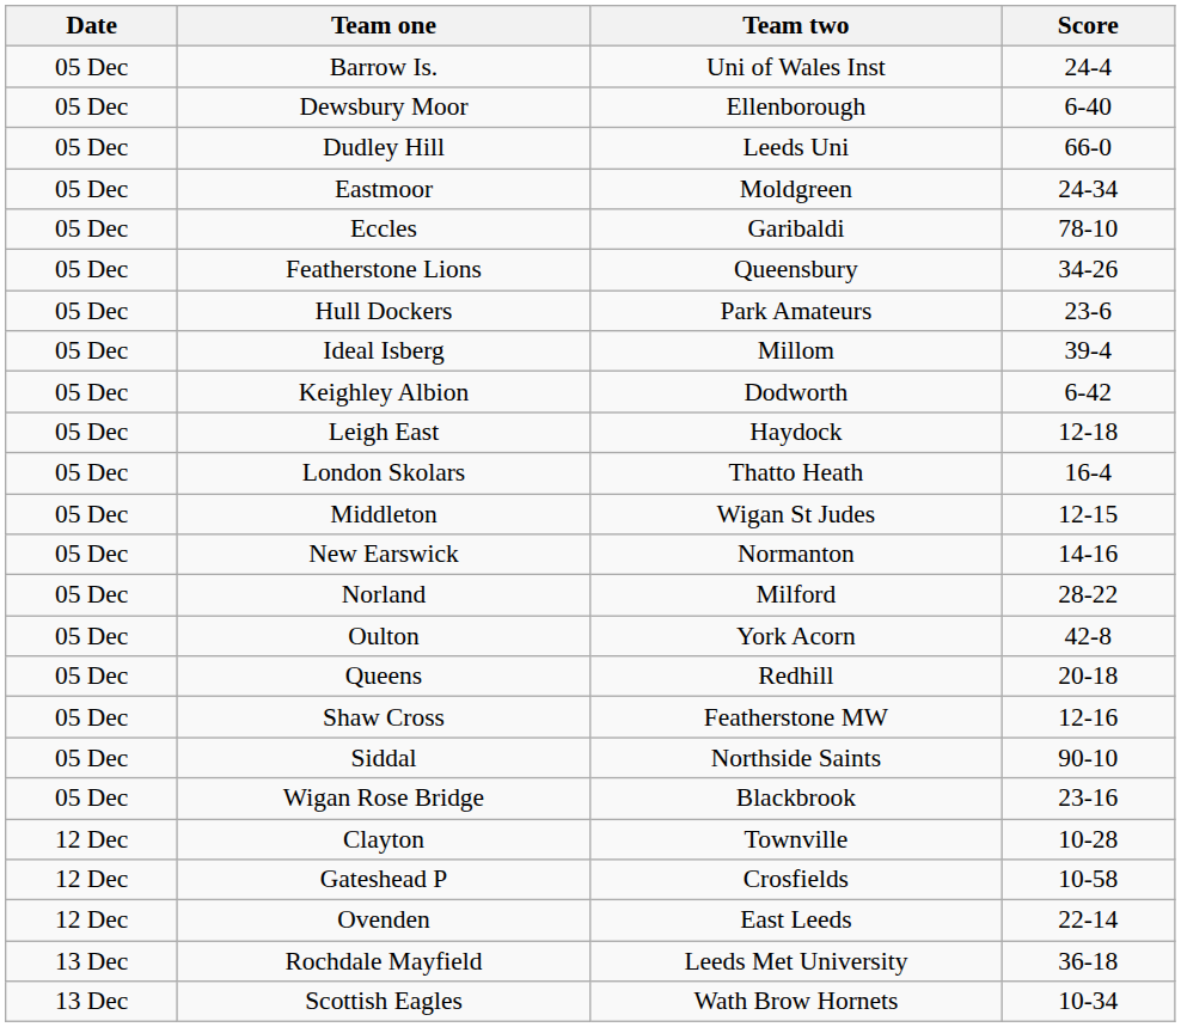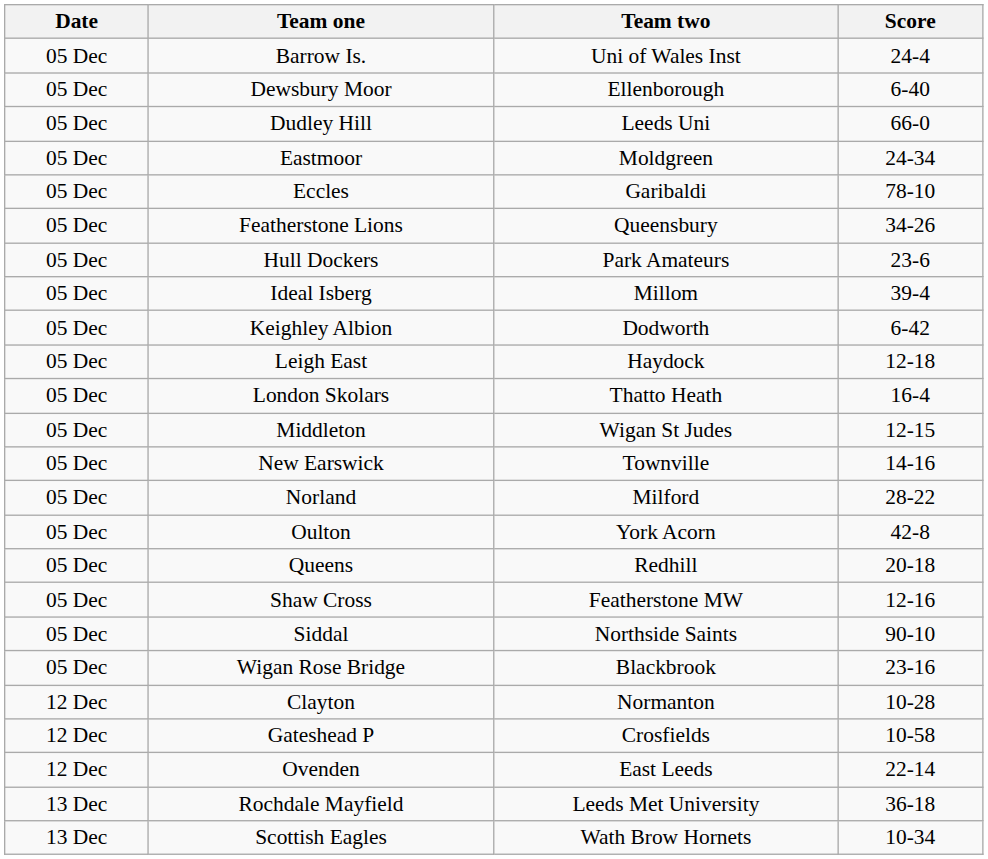New Earswick | Team two: Normanton -> Townville
Clayton | Team two: Townville -> Normanton
